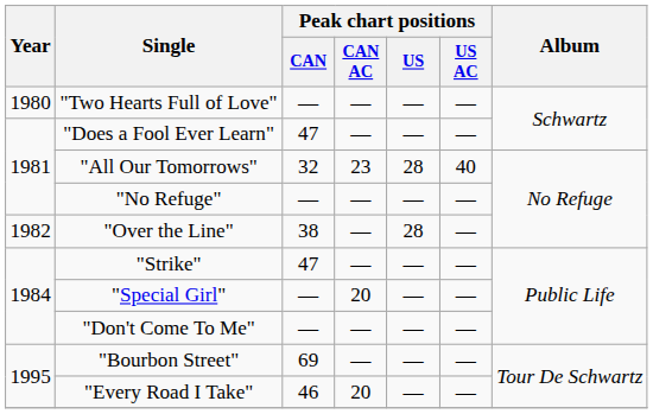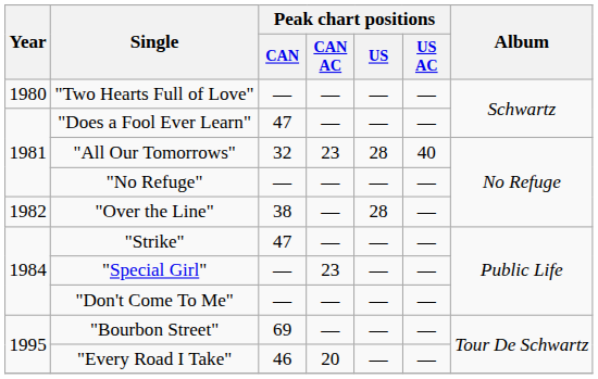"Special Girl" | Peak chart positions / CAN AC: 20 -> 23
